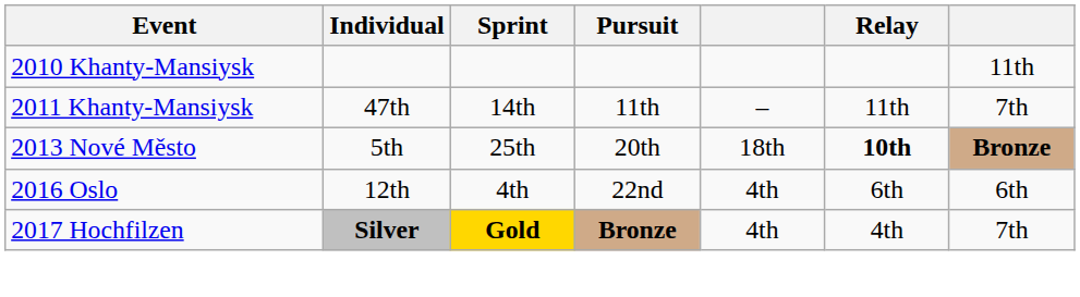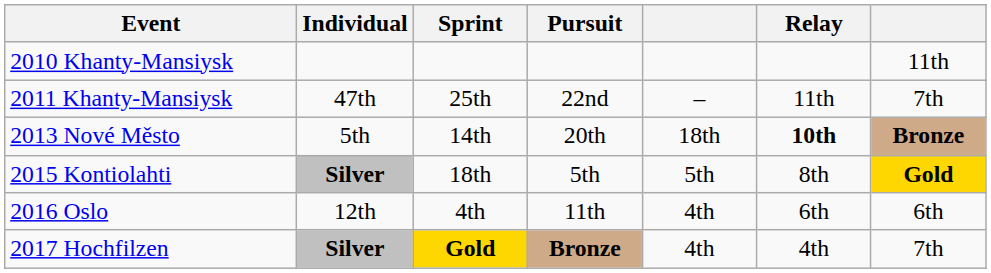2011 Khanty-Mansiysk | Sprint: 14th -> 25th
2011 Khanty-Mansiysk | Pursuit: 11th -> 22nd
2013 Nové Město | Sprint: 25th -> 14th
+ row: 2015 Kontiolahti | Silver | 18th | 5th | 5th | 8th | Gold
2016 Oslo | Pursuit: 22nd -> 11th
